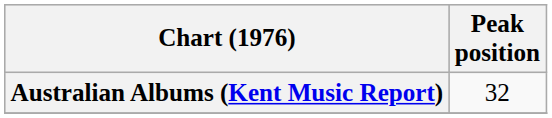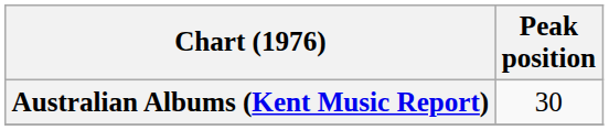Australian Albums (Kent Music Report) | Peak position: 32 -> 30
